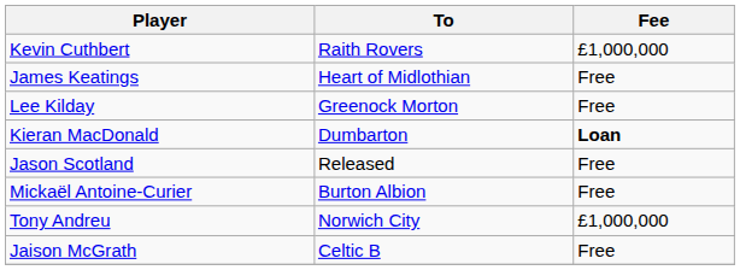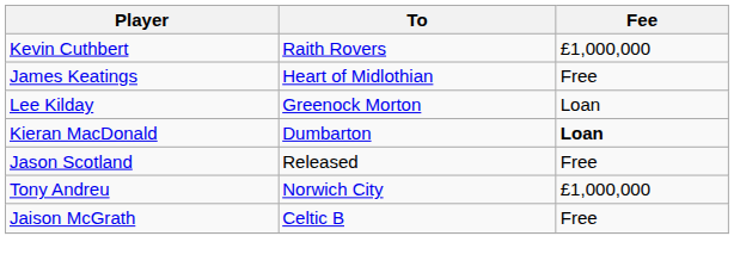Lee Kilday | Fee: Free -> Loan
- row: Mickaël Antoine-Curier | Burton Albion | Free
